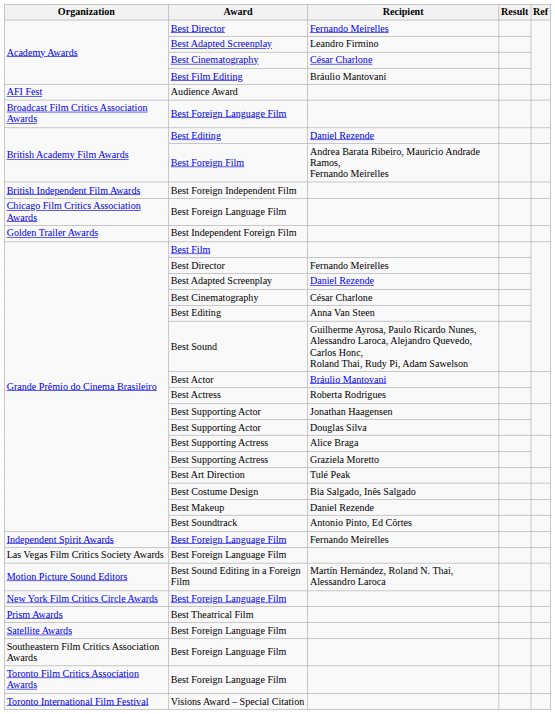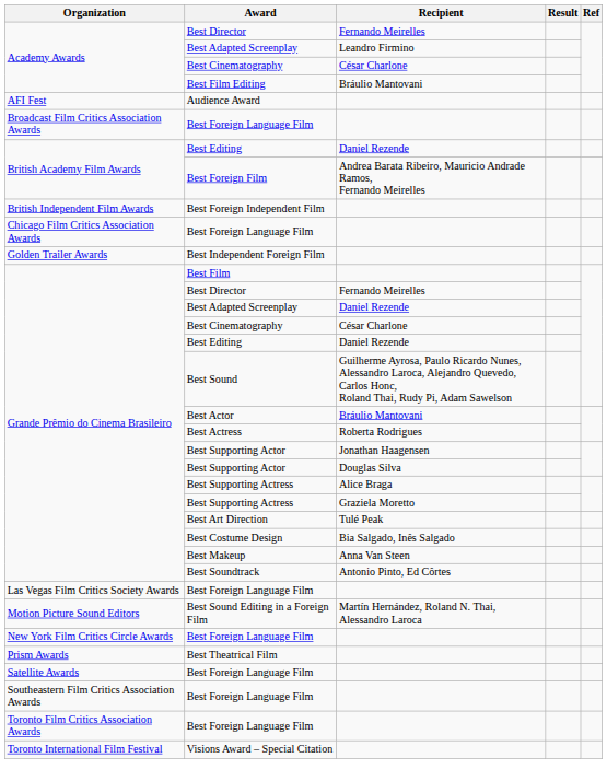Grande Prêmio do Cinema Brasileiro / Best Editing | Recipient: Anna Van Steen -> Daniel Rezende
Best Makeup | Recipient: Daniel Rezende -> Anna Van Steen
- row: Independent Spirit Awards | Best Foreign Language Film | Fernando Meirelles
